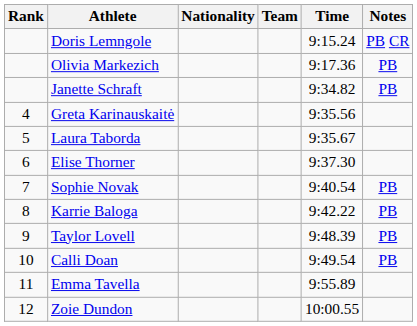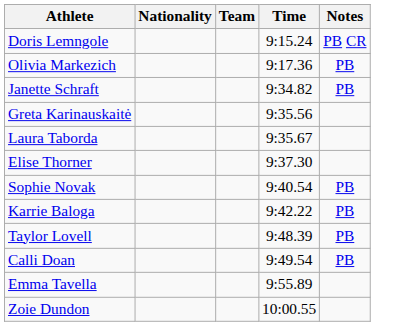- column: Rank | 4 | 5 | 6 | 7 | 8 | 9 | 10 | 11 | 12
